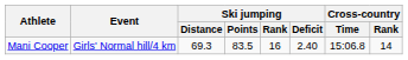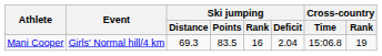Mani Cooper | Ski jumping / Deficit: 2.40 -> 2.04
Mani Cooper | Cross-country / Rank: 14 -> 19
